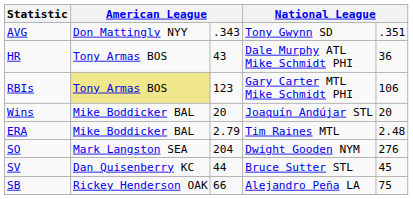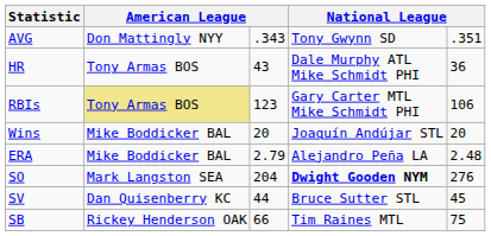ERA | column 4: Tim Raines MTL -> Alejandro Peña LA
SO | column 4: normal -> bold
SB | column 4: Alejandro Peña LA -> Tim Raines MTL
